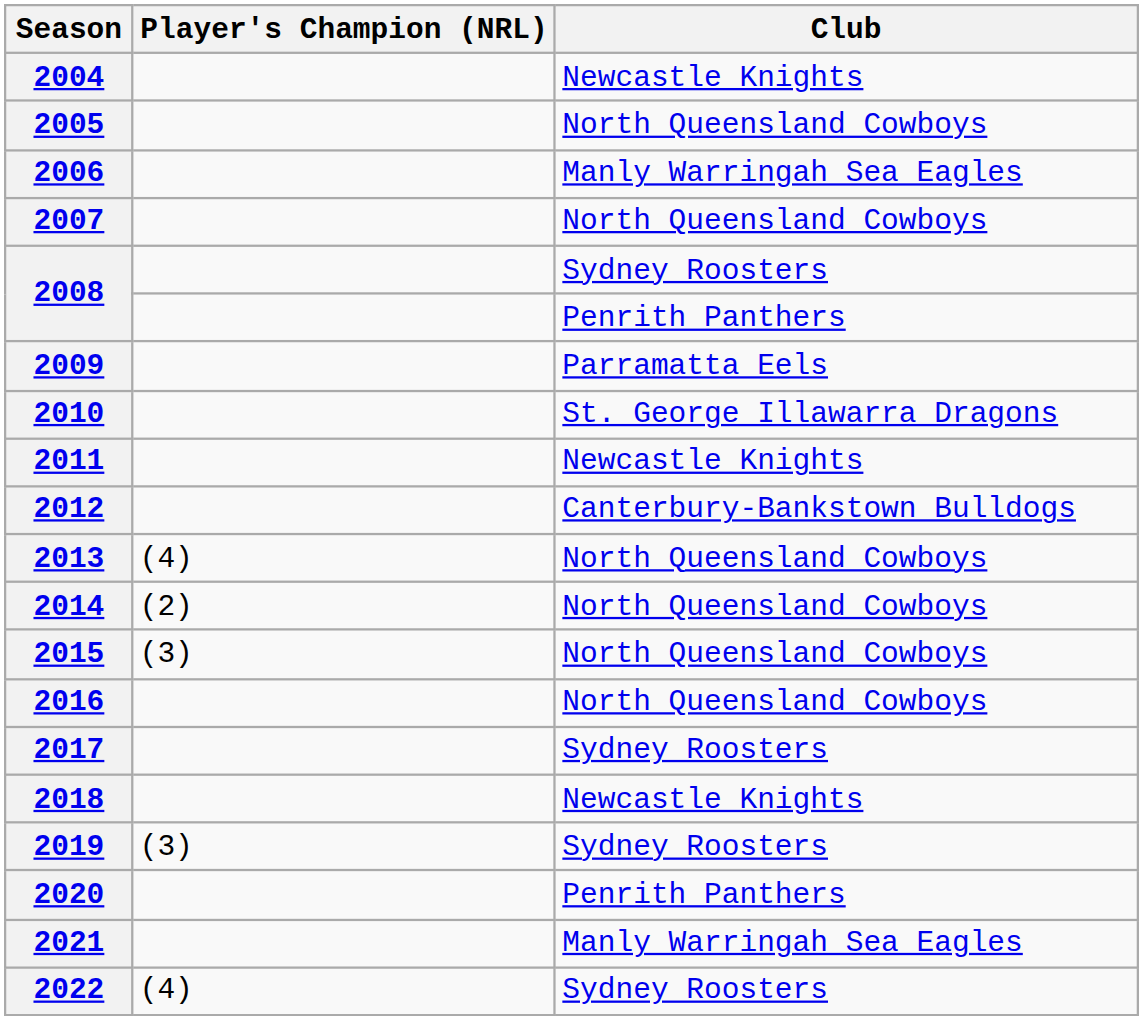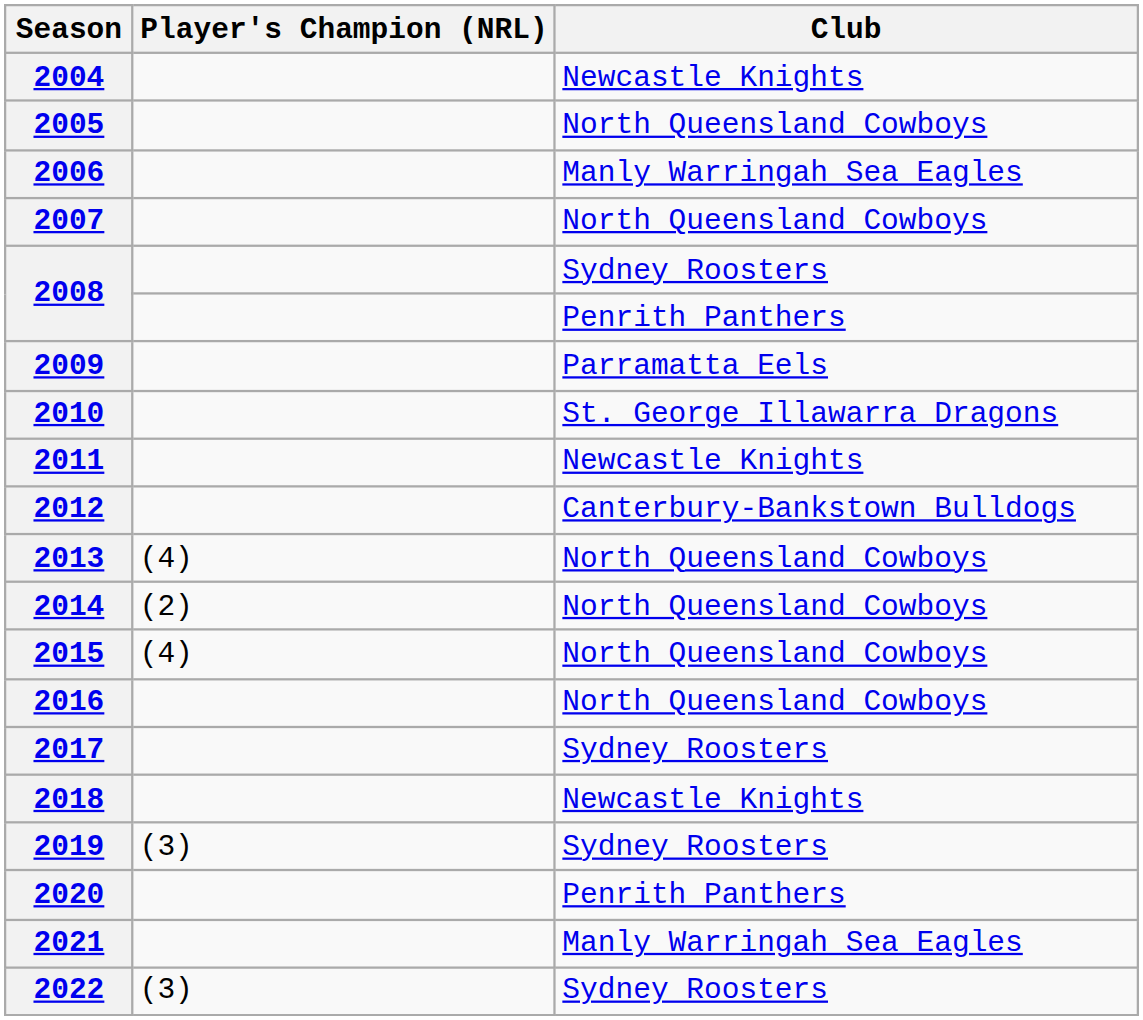2015 | Player's Champion (NRL): (3) -> (4)
2022 | Player's Champion (NRL): (4) -> (3)
